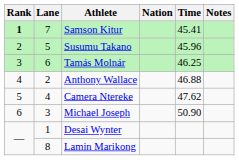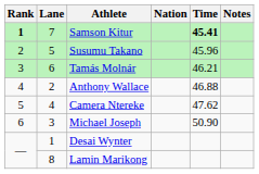Samson Kitur | Time: normal -> bold
Tamás Molnár | Time: 46.25 -> 46.21
